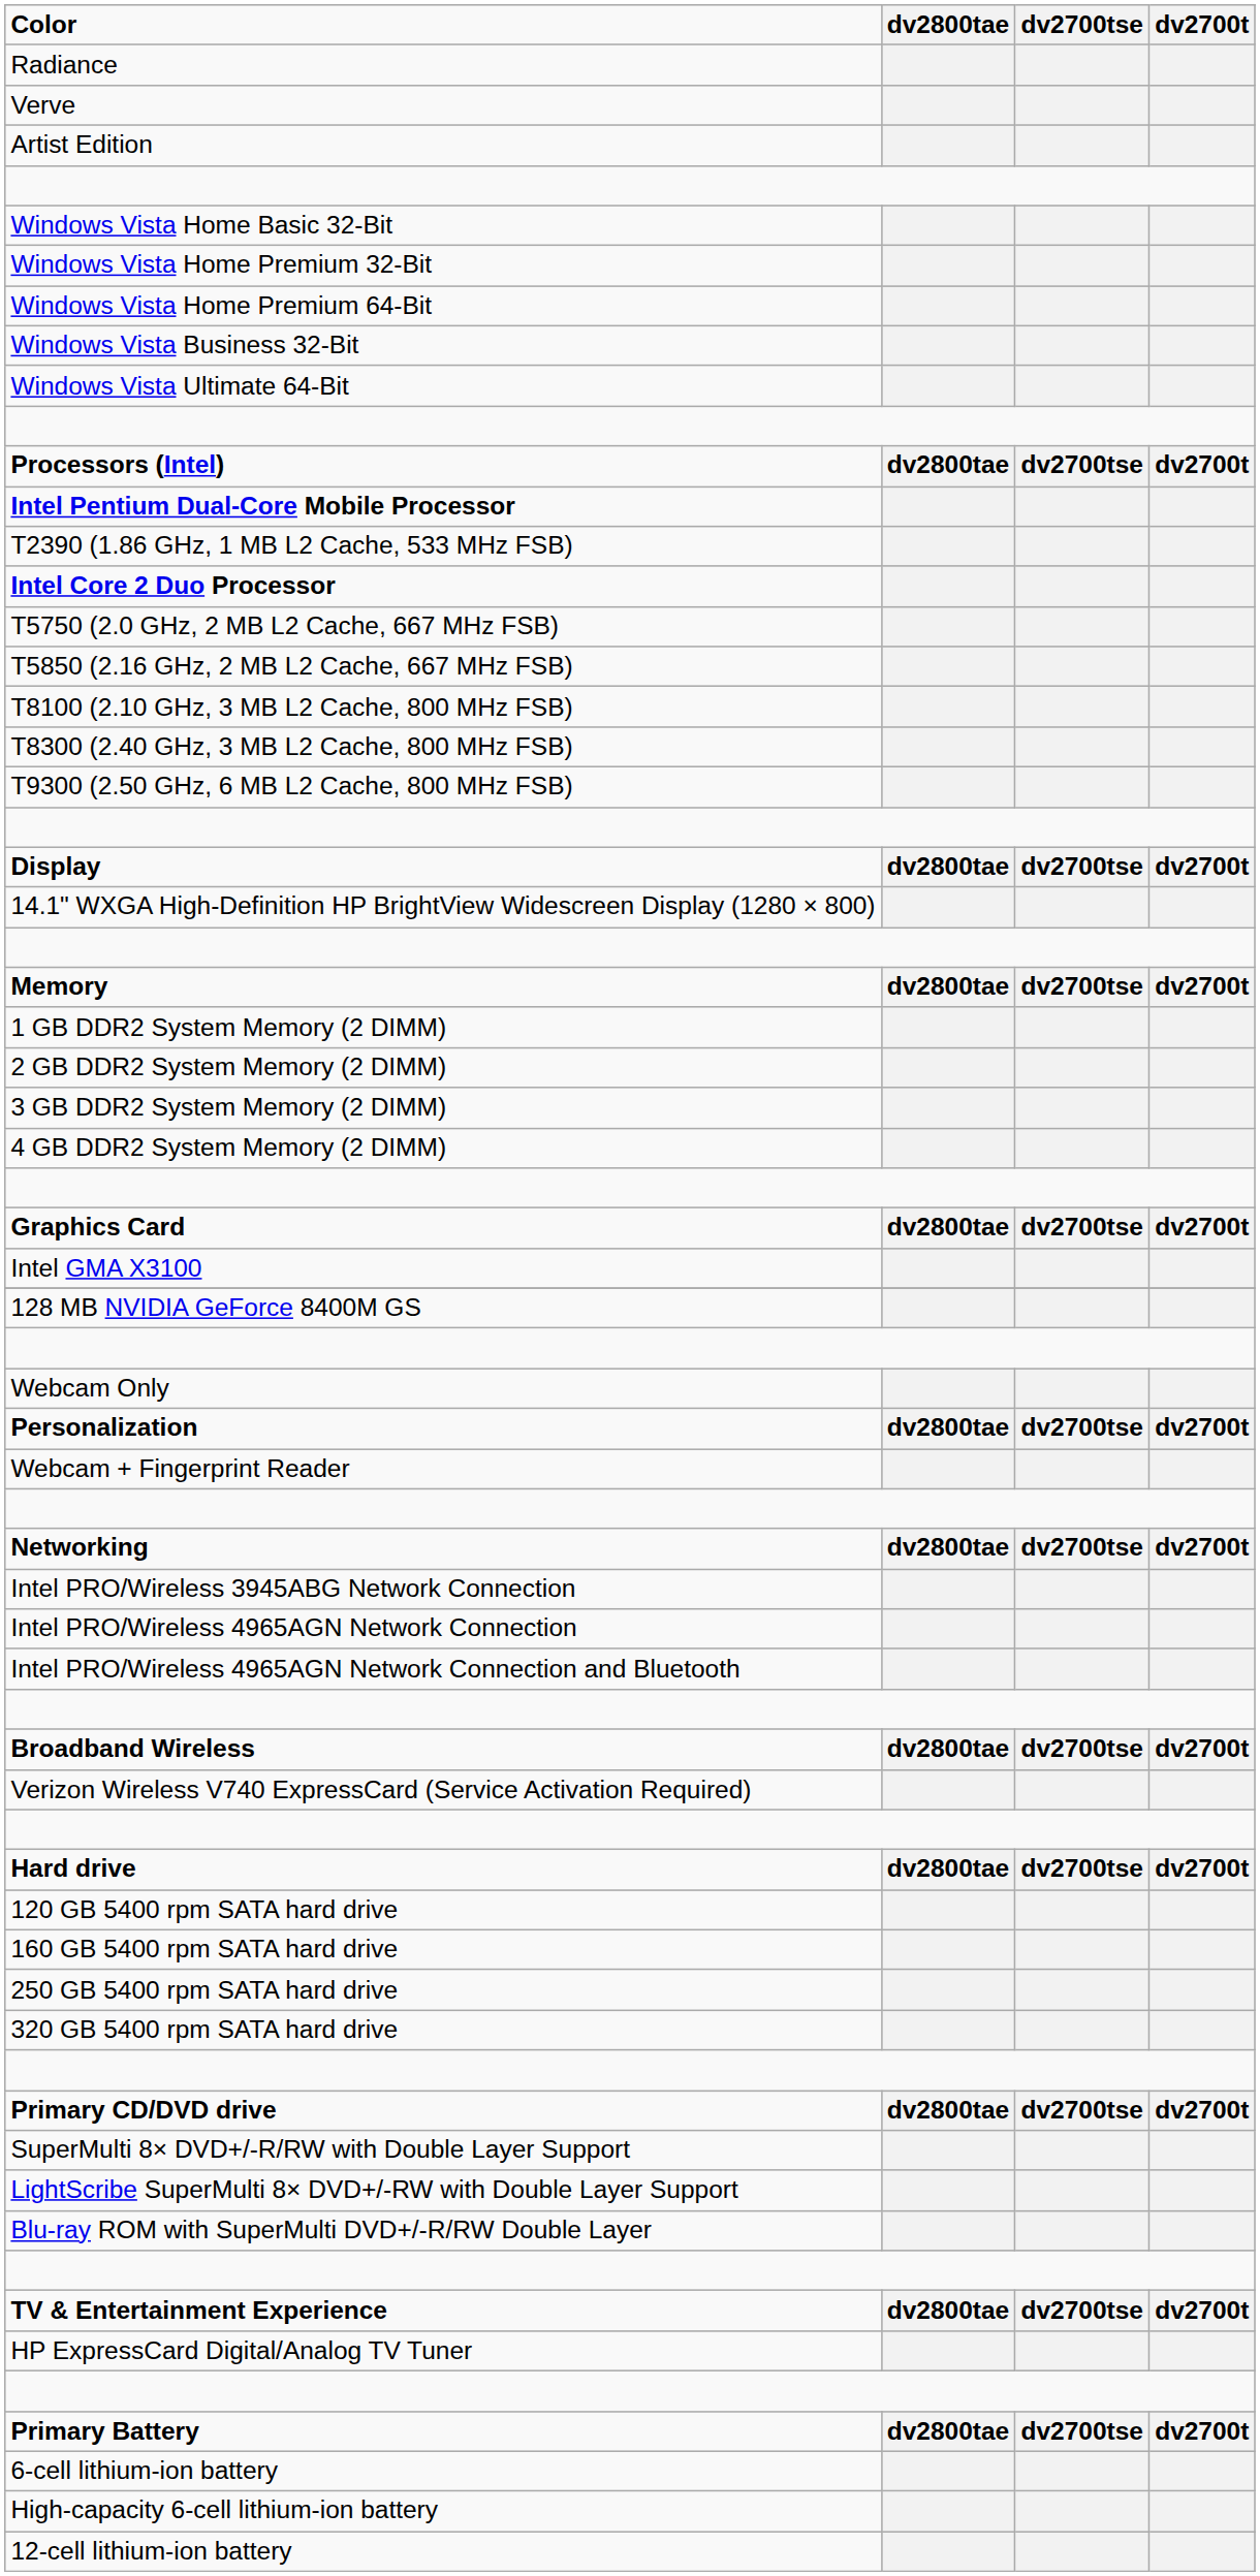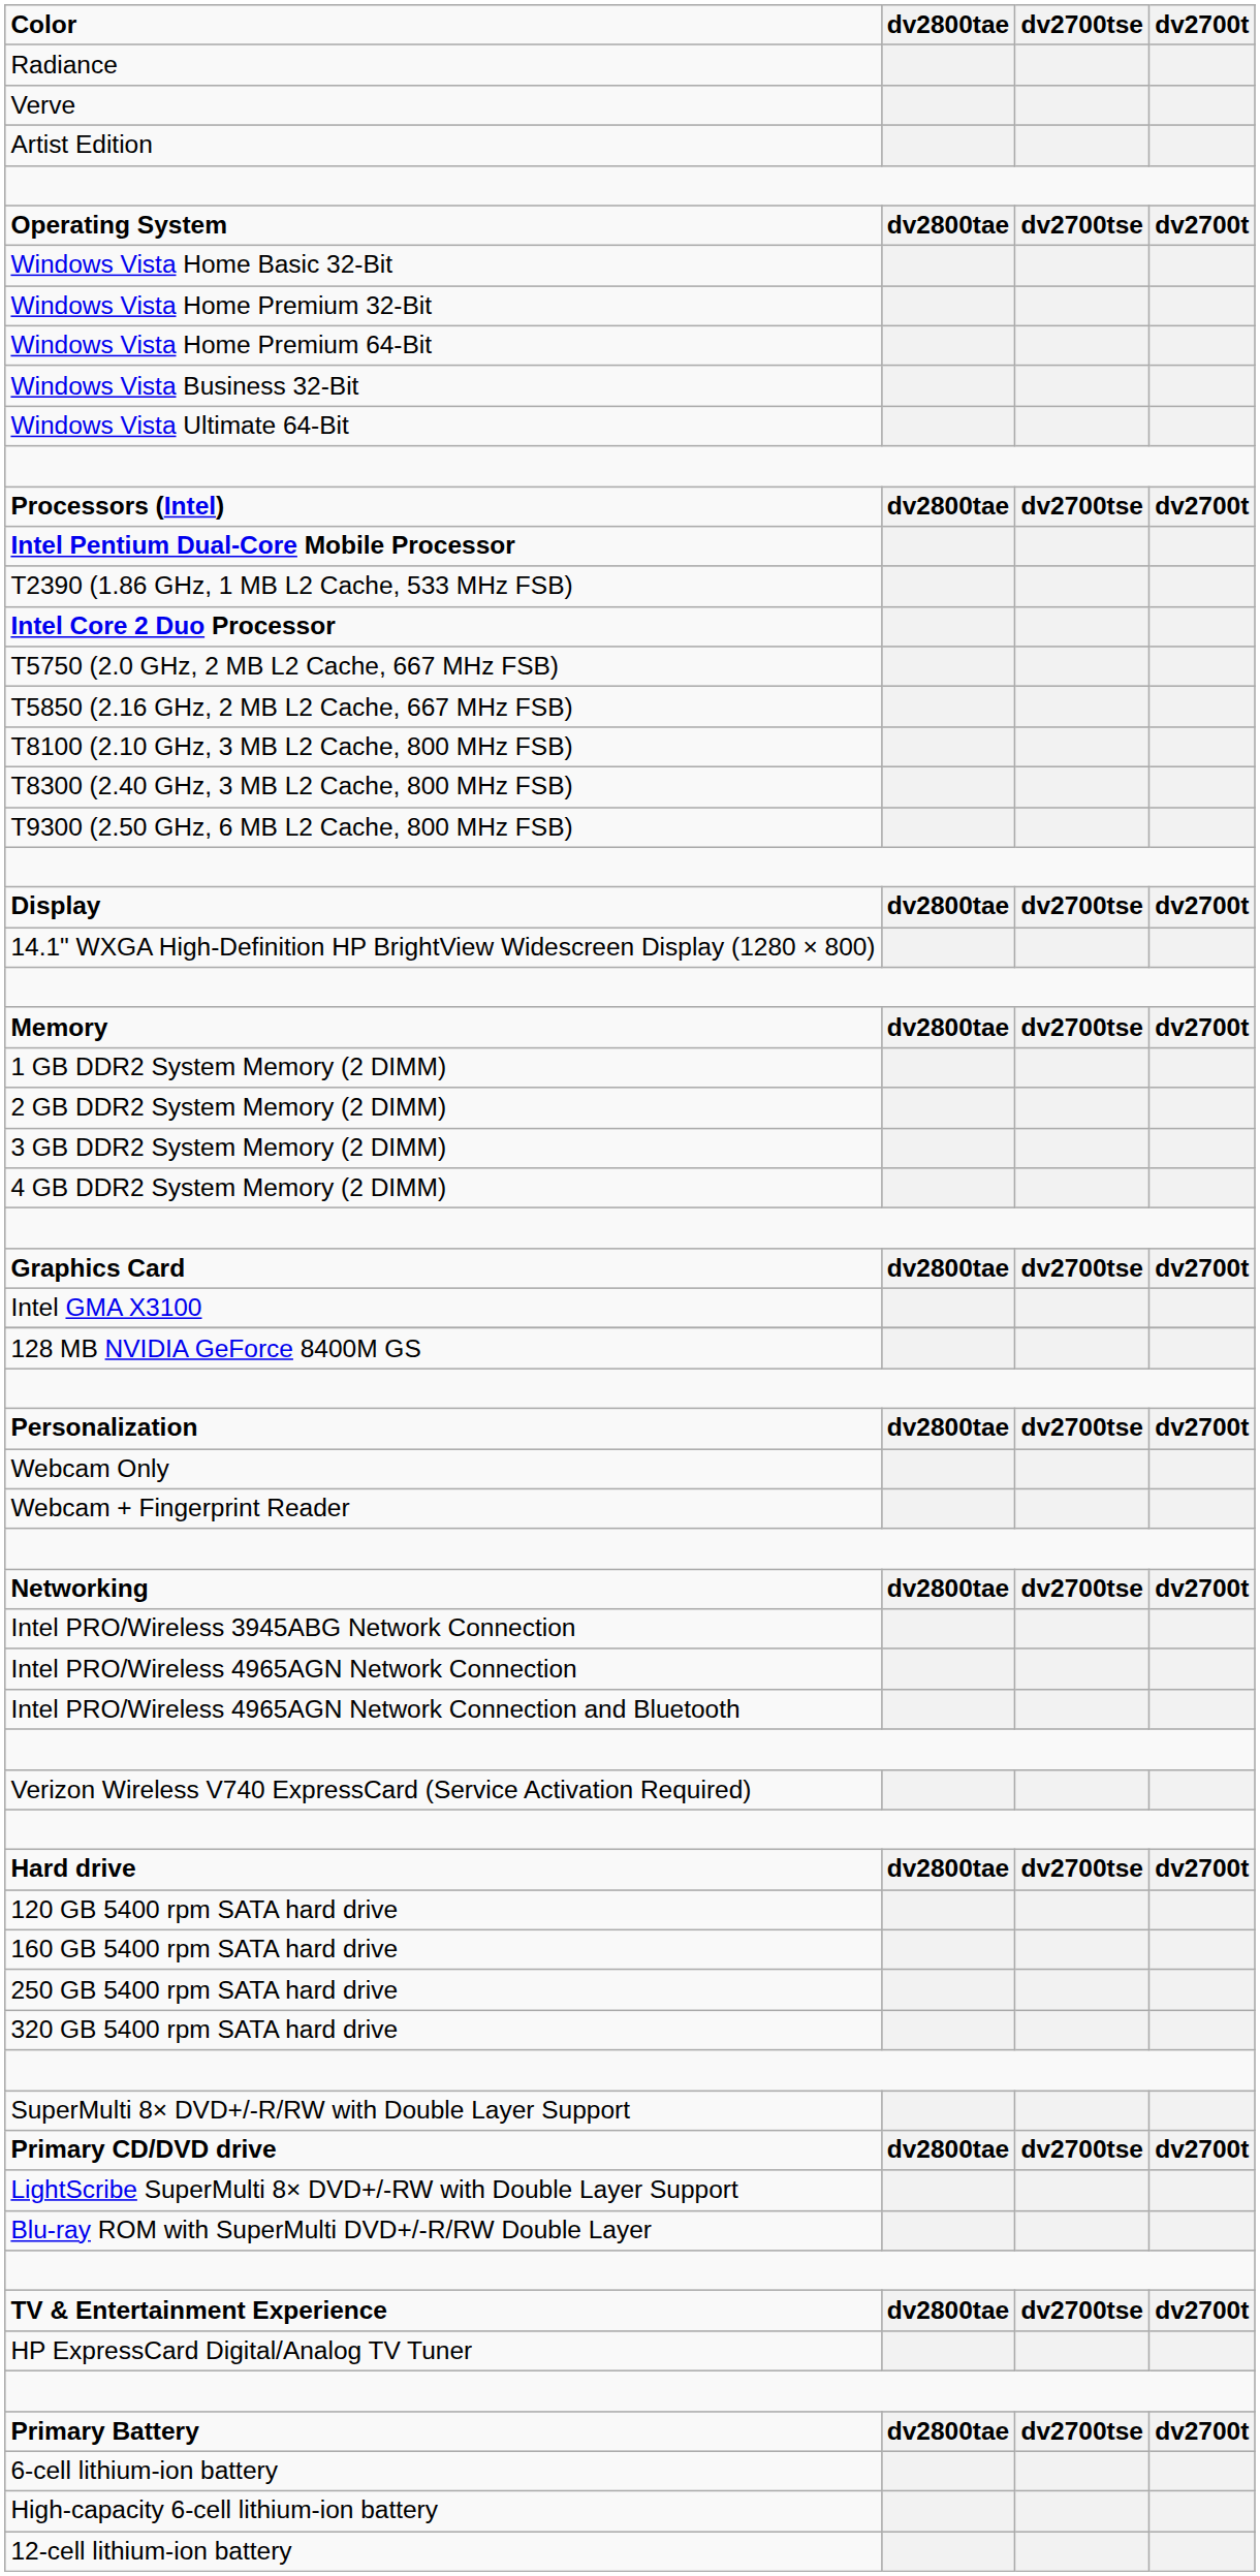+ row: Operating System | dv2800tae | dv2700tse | dv2700t
rows swapped: Personalization <-> Webcam Only
- row: Broadband Wireless | dv2800tae | dv2700tse | dv2700t
rows swapped: Primary CD/DVD drive <-> SuperMulti 8× DVD+/-R/RW with Double Layer Support
